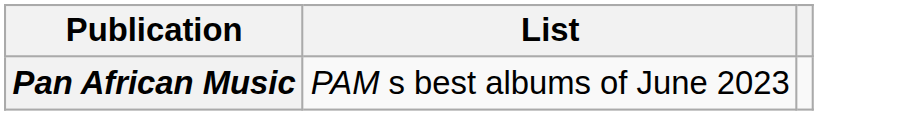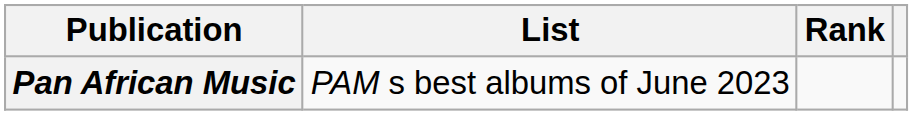+ column: Rank
